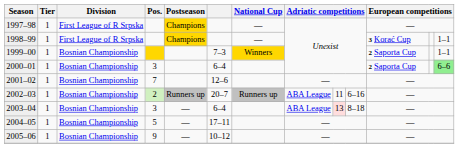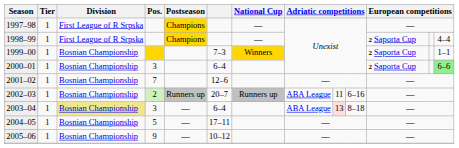1998–99 | column 11: 3 Korać Cup -> 2 Saporta Cup
1998–99 | column 13: 1–1 -> 4–4
2003–04 | Division: no background -> khaki background
